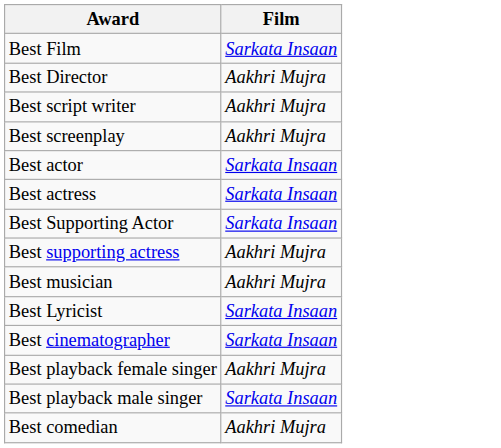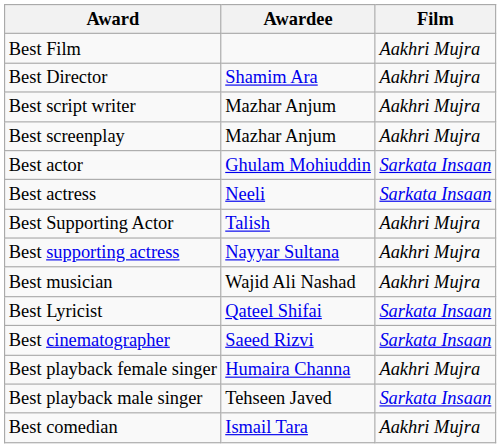+ column: Awardee | Shamim Ara | Mazhar Anjum | Mazhar Anjum | Ghulam Mohiuddin | Neeli | Talish | Nayyar Sultana | Wajid Ali Nashad | Qateel Shifai | Saeed Rizvi | Humaira Channa | Tehseen Javed | Ismail Tara
Best Film | Film: Sarkata Insaan -> Aakhri Mujra
Best Supporting Actor | Film: Sarkata Insaan -> Aakhri Mujra
